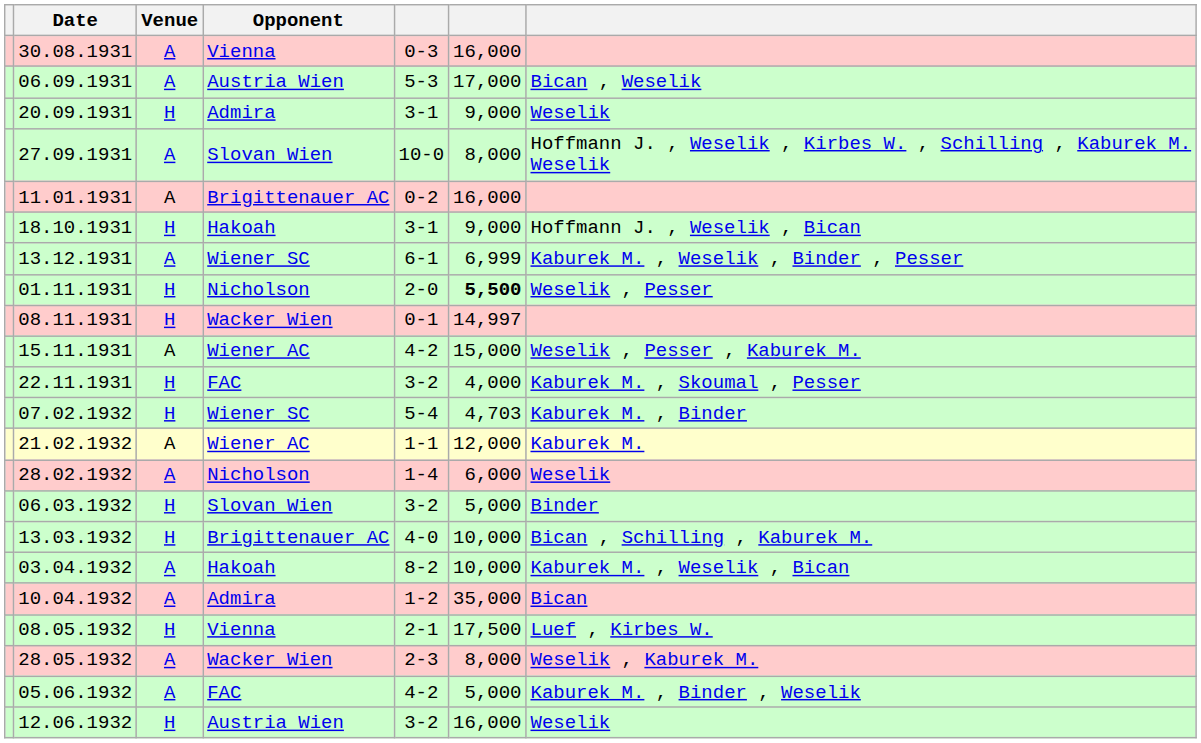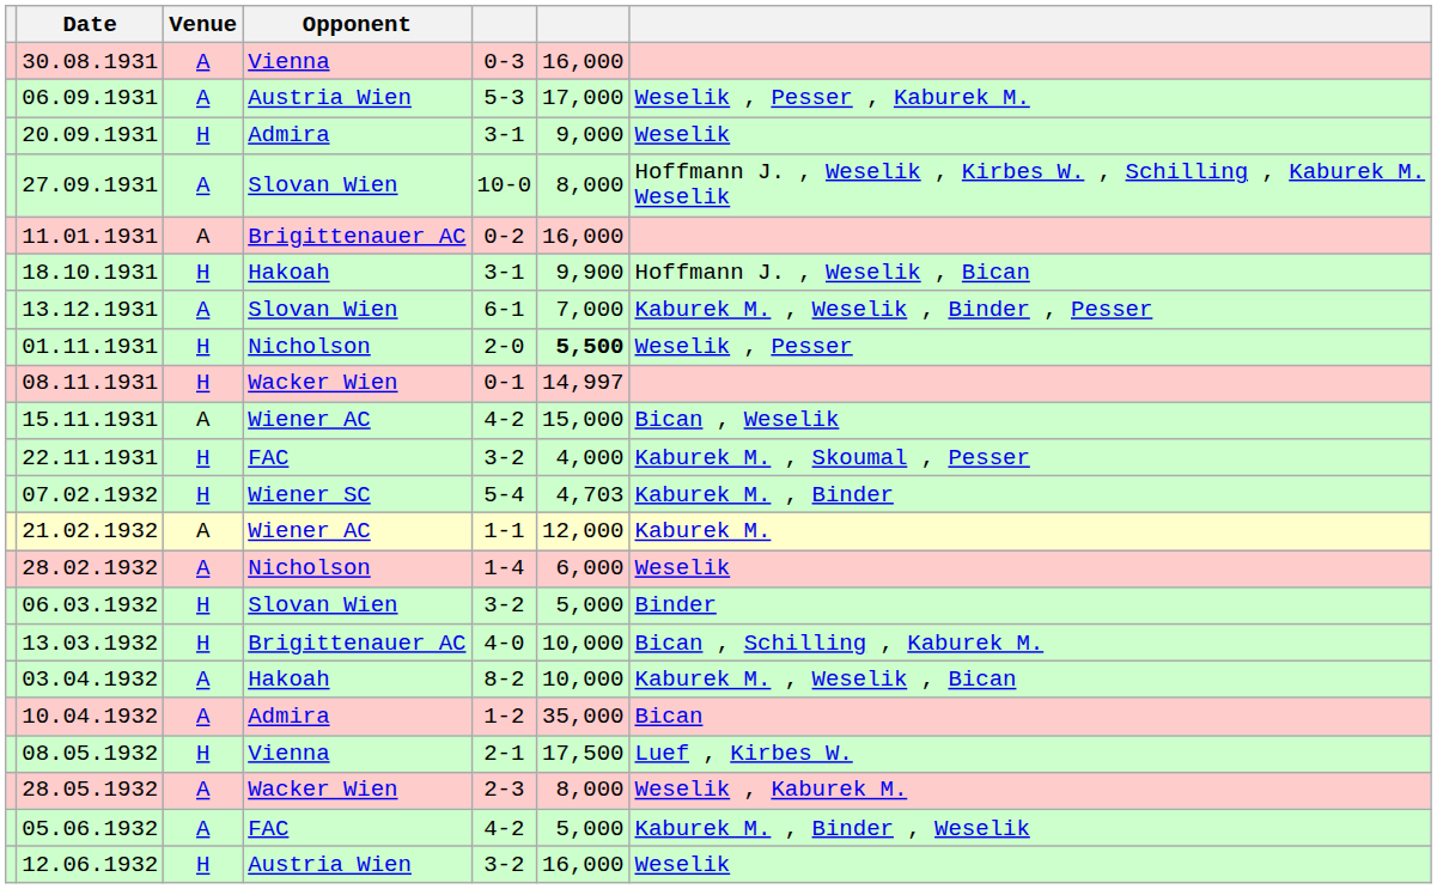06.09.1931 | column 7: Bican , Weselik -> Weselik , Pesser , Kaburek M.
18.10.1931 | column 6: 9,000 -> 9,900
13.12.1931 | Opponent: Wiener SC -> Slovan Wien
13.12.1931 | column 6: 6,999 -> 7,000
15.11.1931 | column 7: Weselik , Pesser , Kaburek M. -> Bican , Weselik
